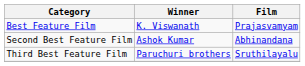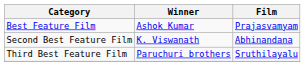Best Feature Film | Winner: K. Viswanath -> Ashok Kumar
Second Best Feature Film | Winner: Ashok Kumar -> K. Viswanath
